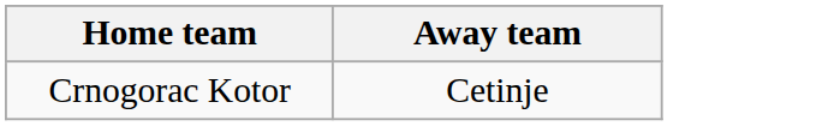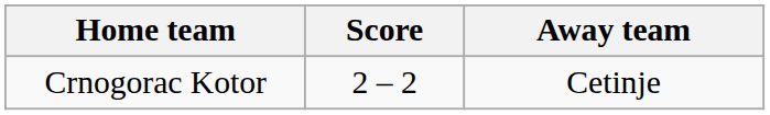+ column: Score | 2 – 2
